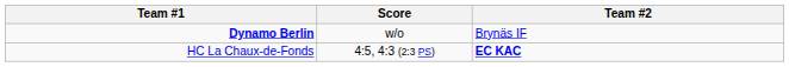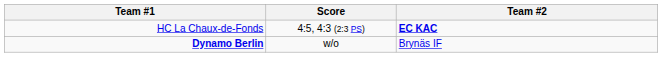rows swapped: HC La Chaux-de-Fonds <-> Dynamo Berlin
